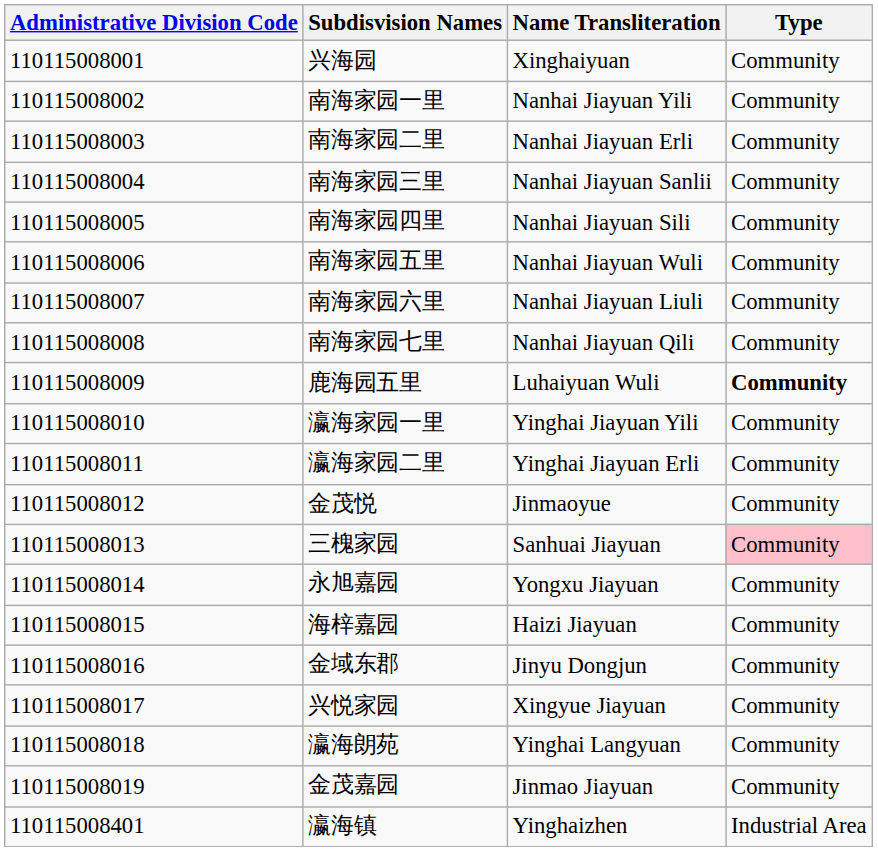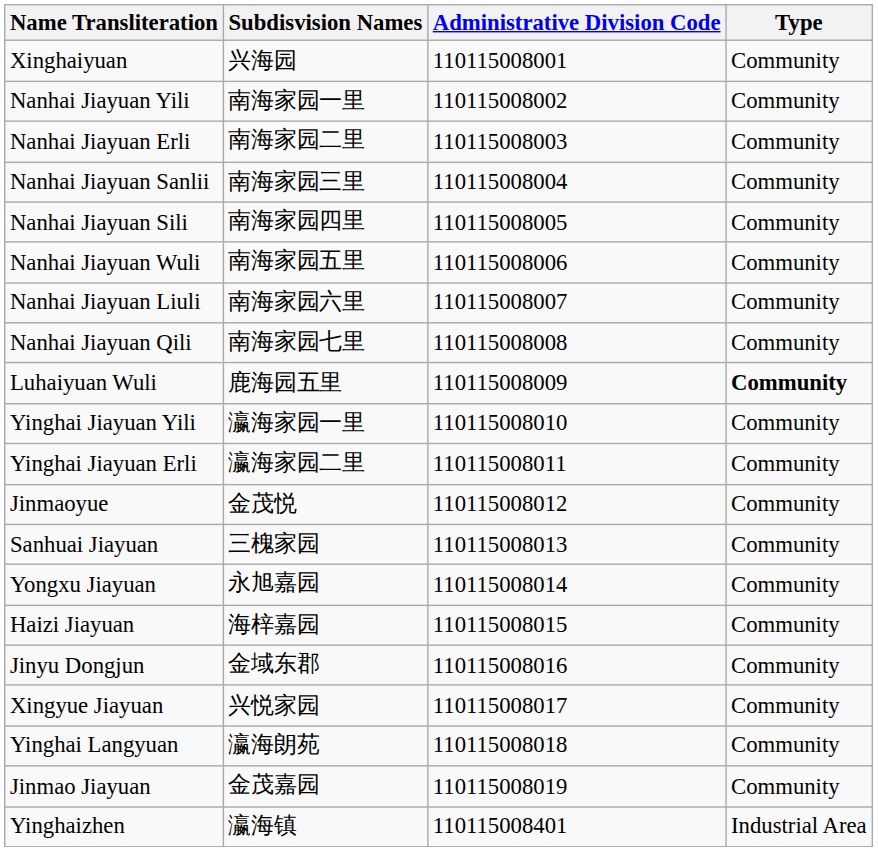columns swapped: Administrative Division Code <-> Name Transliteration
三槐家园 | Type: pink background -> no background
